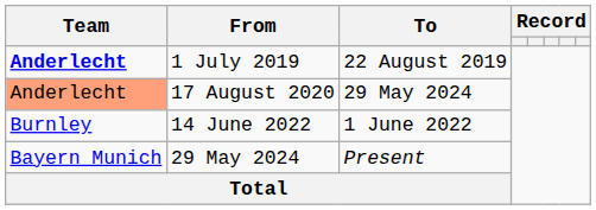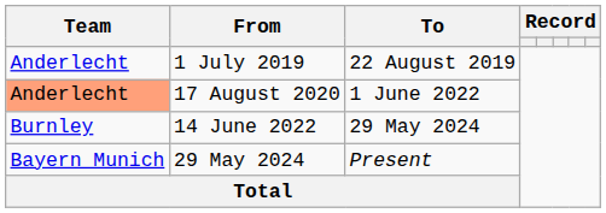1 July 2019 | Team: bold -> normal
17 August 2020 | To: 29 May 2024 -> 1 June 2022
14 June 2022 | To: 1 June 2022 -> 29 May 2024
